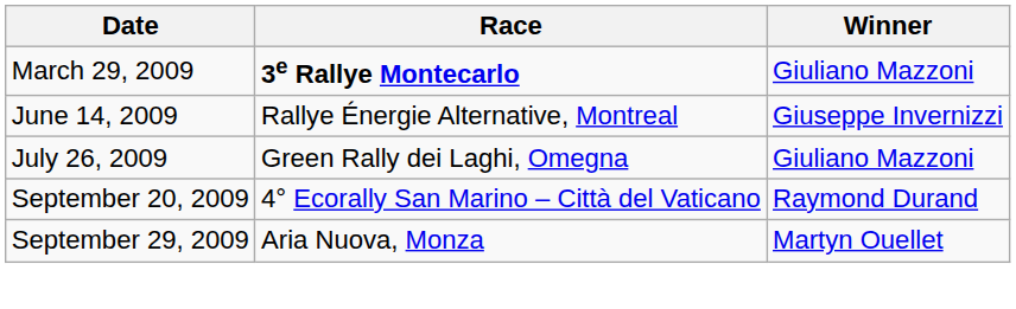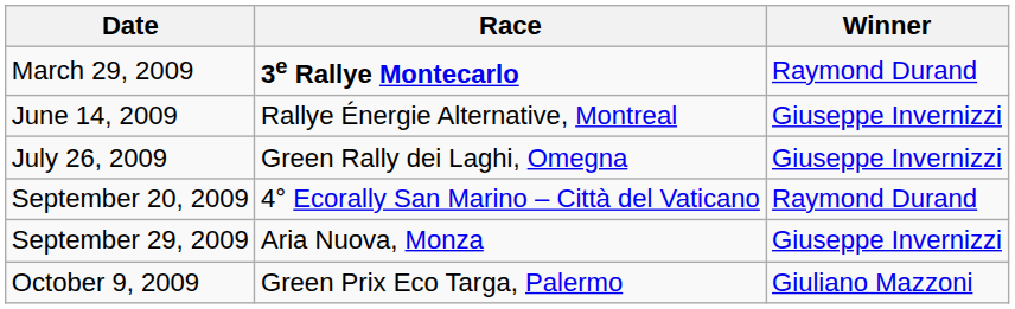March 29, 2009 | Winner: Giuliano Mazzoni -> Raymond Durand
July 26, 2009 | Winner: Giuliano Mazzoni -> Giuseppe Invernizzi
September 29, 2009 | Winner: Martyn Ouellet -> Giuseppe Invernizzi
+ row: October 9, 2009 | Green Prix Eco Targa, Palermo | Giuliano Mazzoni
